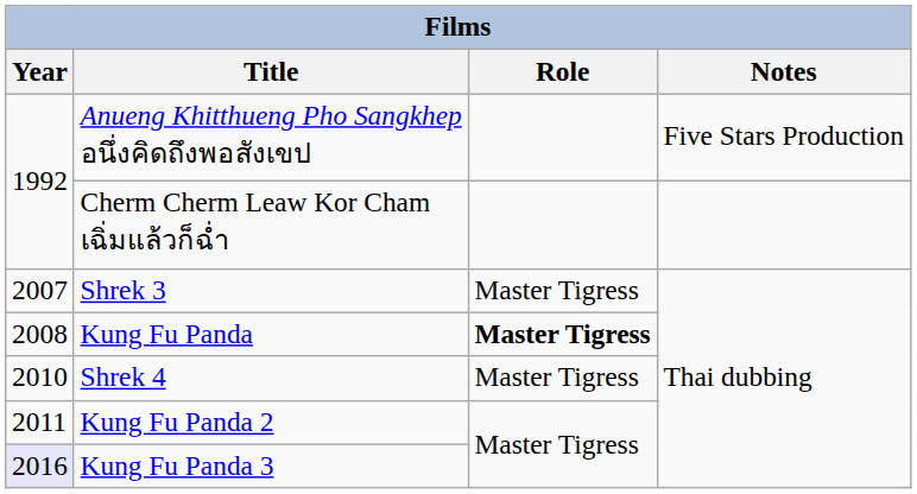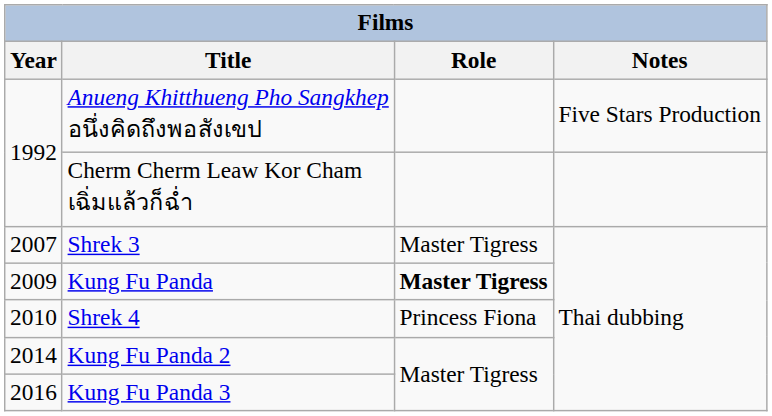Kung Fu Panda | Year: 2008 -> 2009
Shrek 4 | Role: Master Tigress -> Princess Fiona
Kung Fu Panda 2 | Year: 2011 -> 2014
Kung Fu Panda 3 | Year: lavender background -> no background
